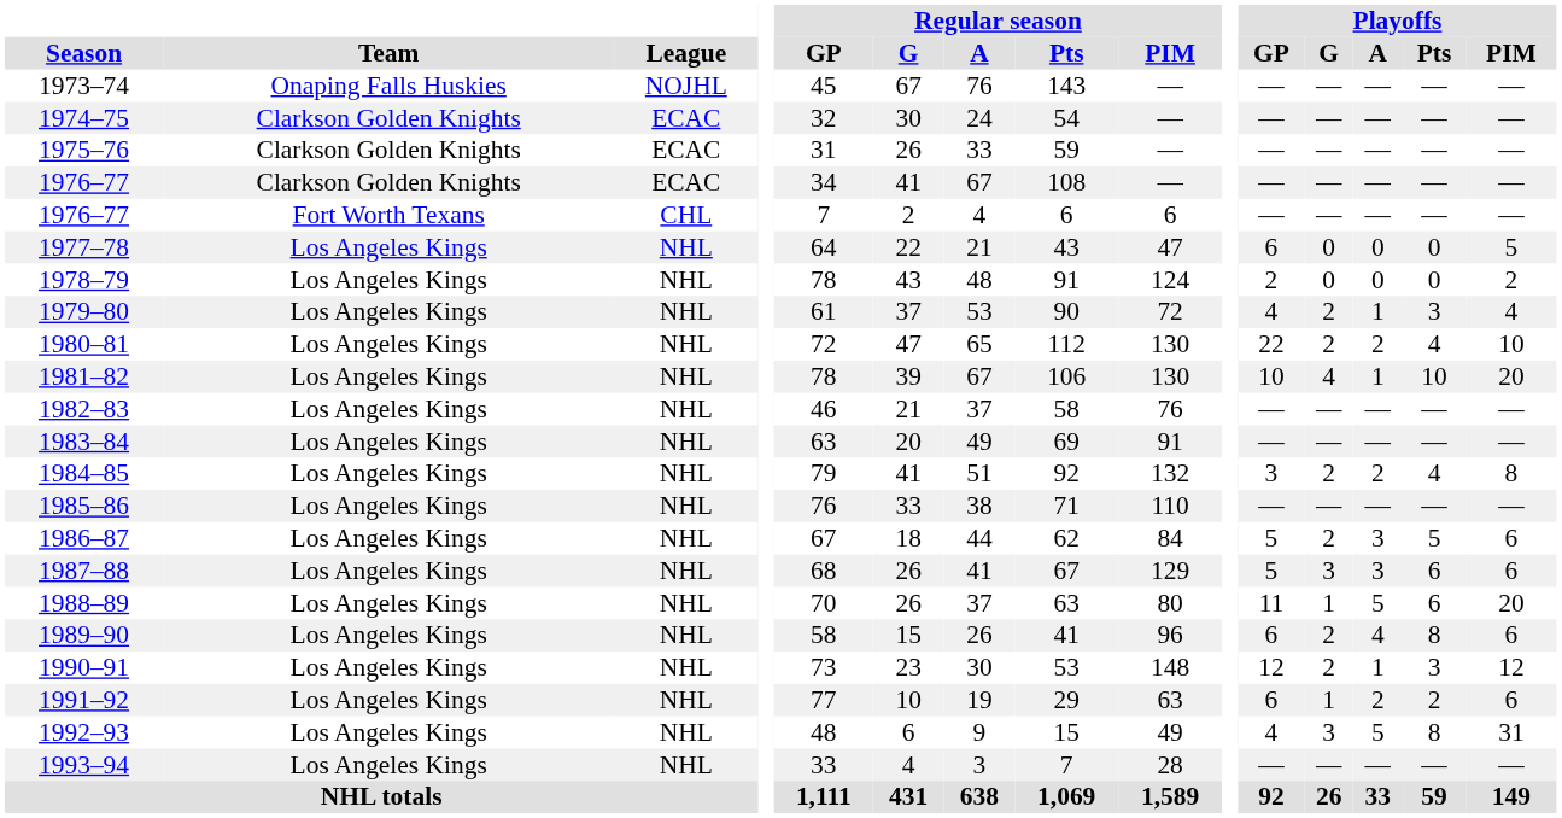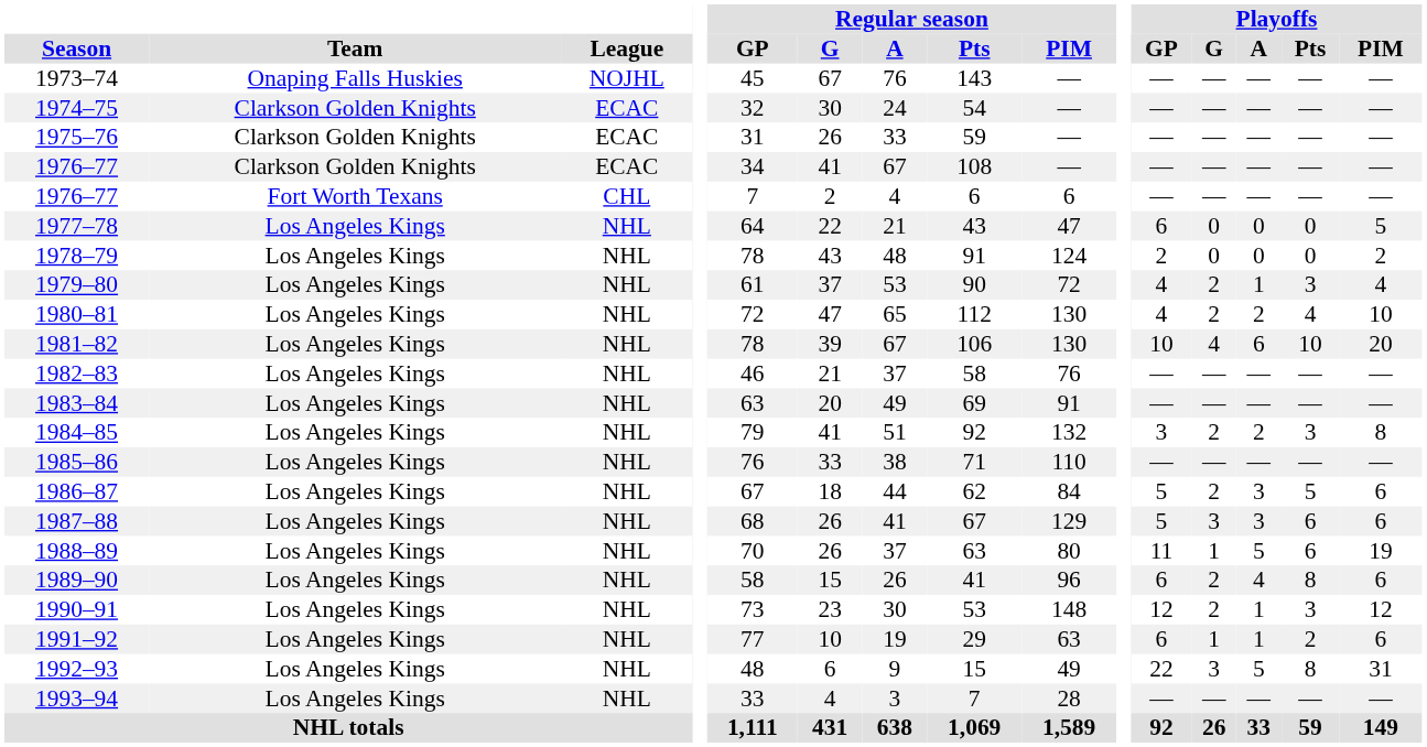1980–81 | Playoffs / GP: 22 -> 4
1981–82 | Playoffs / A: 1 -> 6
1984–85 | Playoffs / Pts: 4 -> 3
1988–89 | Playoffs / PIM: 20 -> 19
1991–92 | Playoffs / A: 2 -> 1
1992–93 | Playoffs / GP: 4 -> 22
